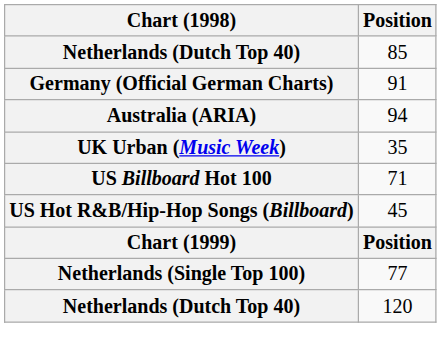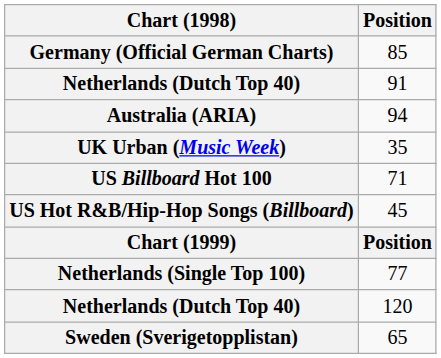85 | Chart (1998): Netherlands (Dutch Top 40) -> Germany (Official German Charts)
91 | Chart (1998): Germany (Official German Charts) -> Netherlands (Dutch Top 40)
+ row: Sweden (Sverigetopplistan) | 65
